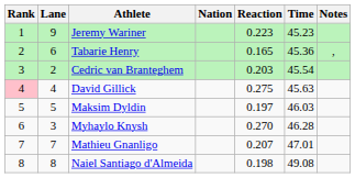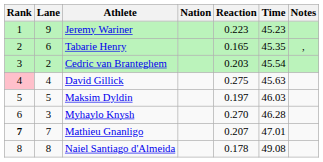Tabarie Henry | Time: 45.36 -> 45.35
Mathieu Gnanligo | Rank: normal -> bold
Naiel Santiago d'Almeida | Reaction: 0.198 -> 0.178
